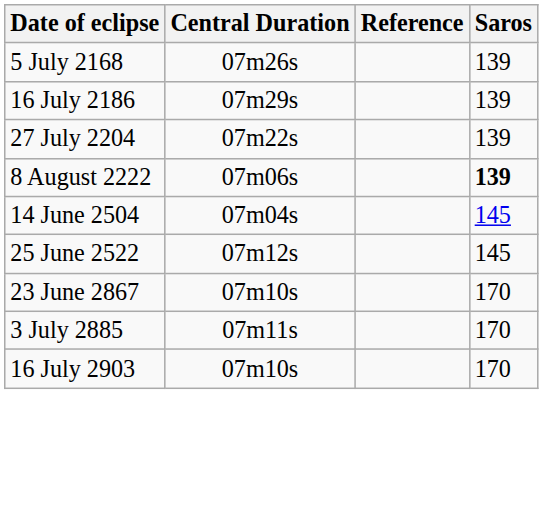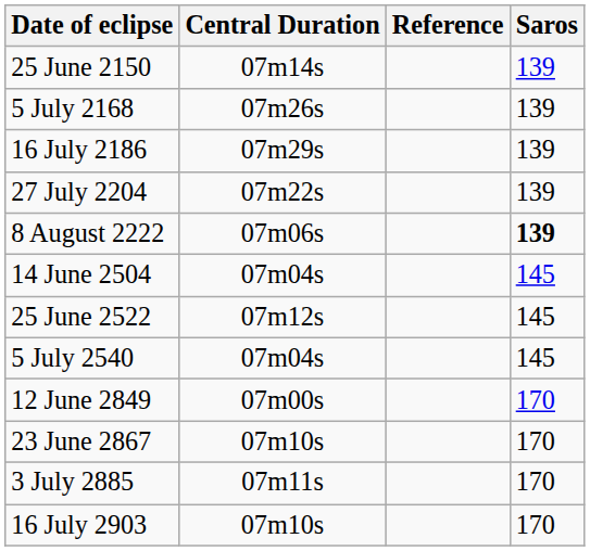+ row: 25 June 2150 | 07m14s | 139
+ row: 5 July 2540 | 07m04s | 145
+ row: 12 June 2849 | 07m00s | 170
